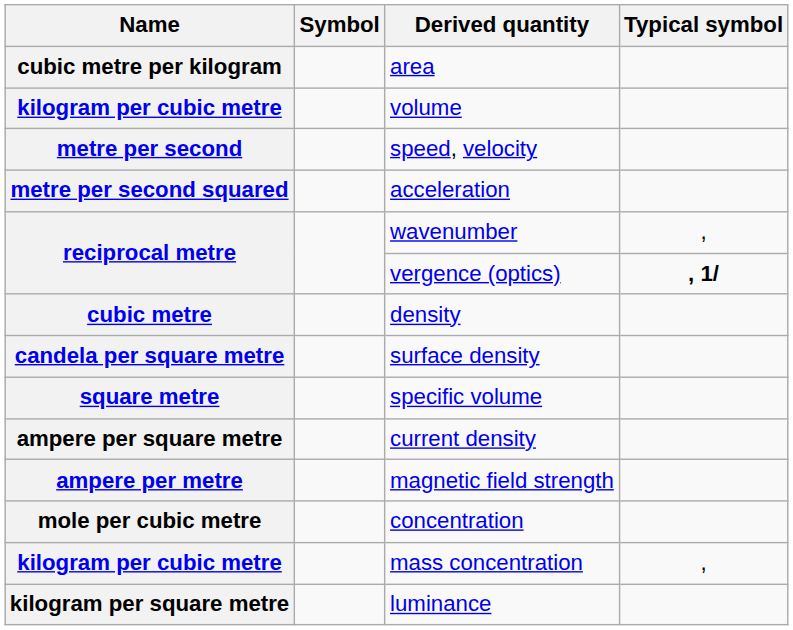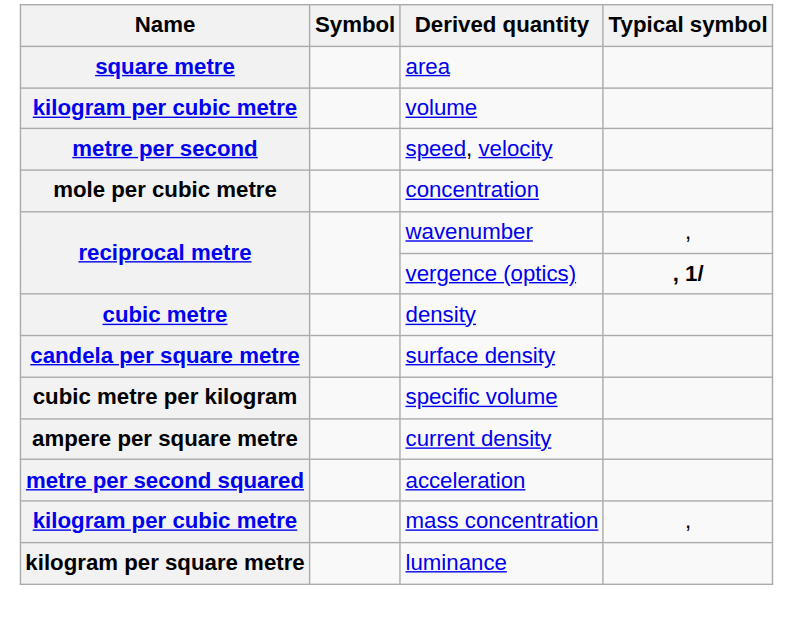area | Name: cubic metre per kilogram -> square metre
rows swapped: acceleration <-> concentration
specific volume | Name: square metre -> cubic metre per kilogram
- row: ampere per metre | magnetic field strength
